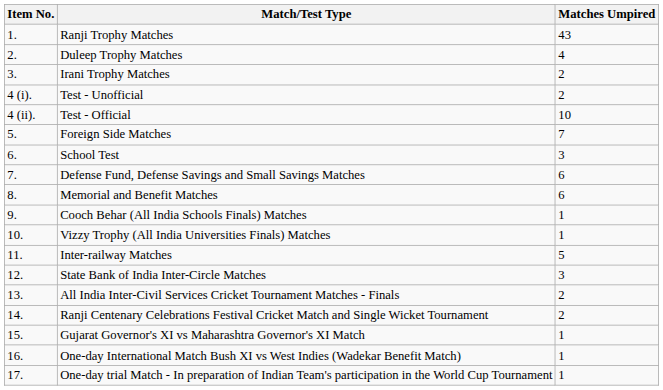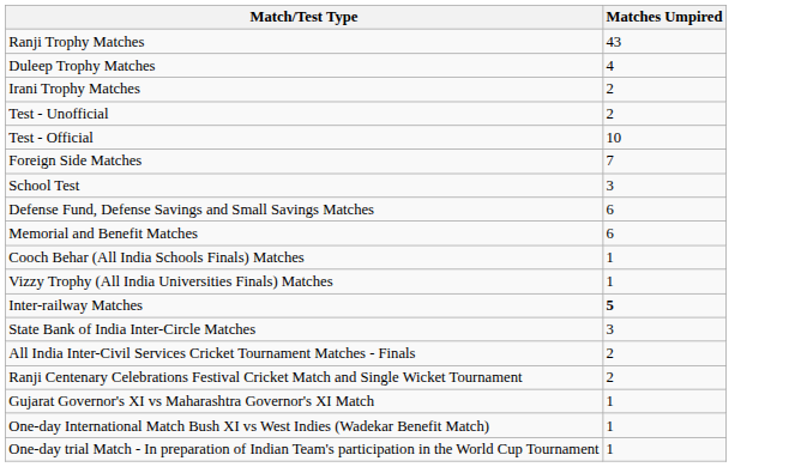- column: Item No. | 1. | 2. | 3. | 4 (i). | 4 (ii). | 5. | 6. | 7. | 8. | 9. | 10. | 11. | 12. | 13. | 14. | 15. | 16. | 17.
Inter-railway Matches | Matches Umpired: normal -> bold
